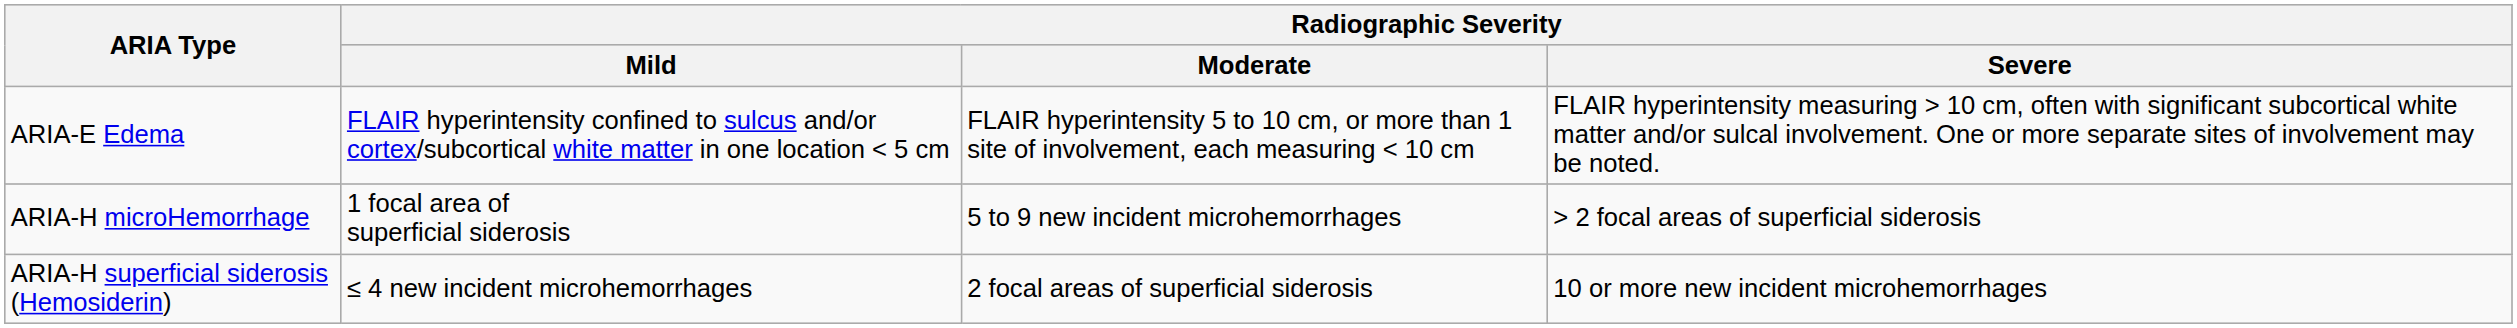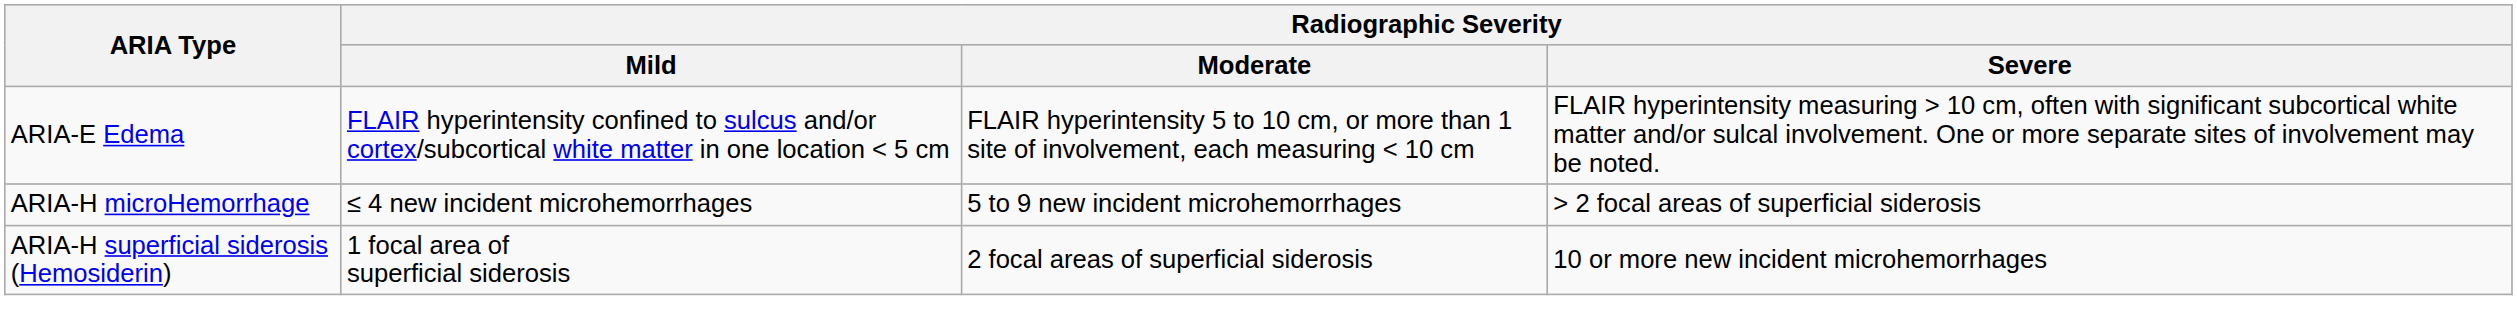ARIA-H microHemorrhage | Radiographic Severity / Mild: 1 focal area of superficial siderosis -> ≤ 4 new incident microhemorrhages
ARIA-H superficial siderosis (Hemosiderin) | Radiographic Severity / Mild: ≤ 4 new incident microhemorrhages -> 1 focal area of superficial siderosis
